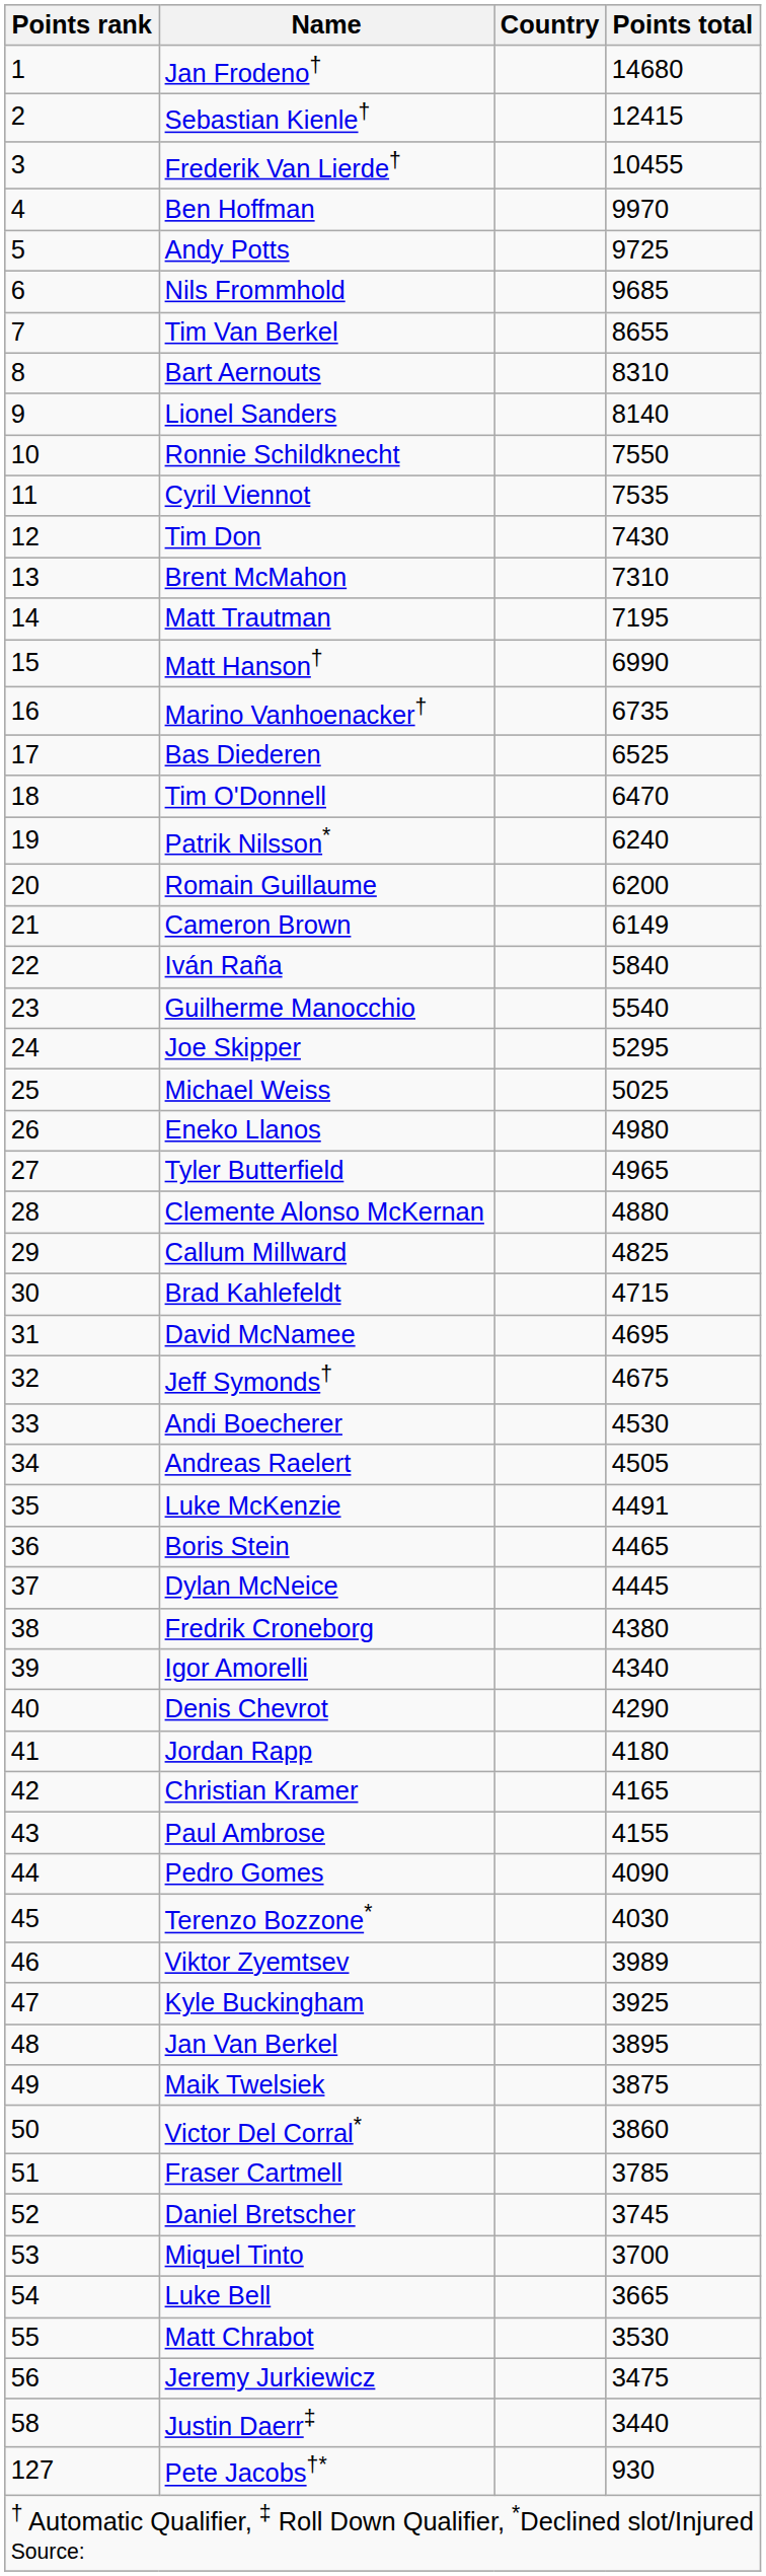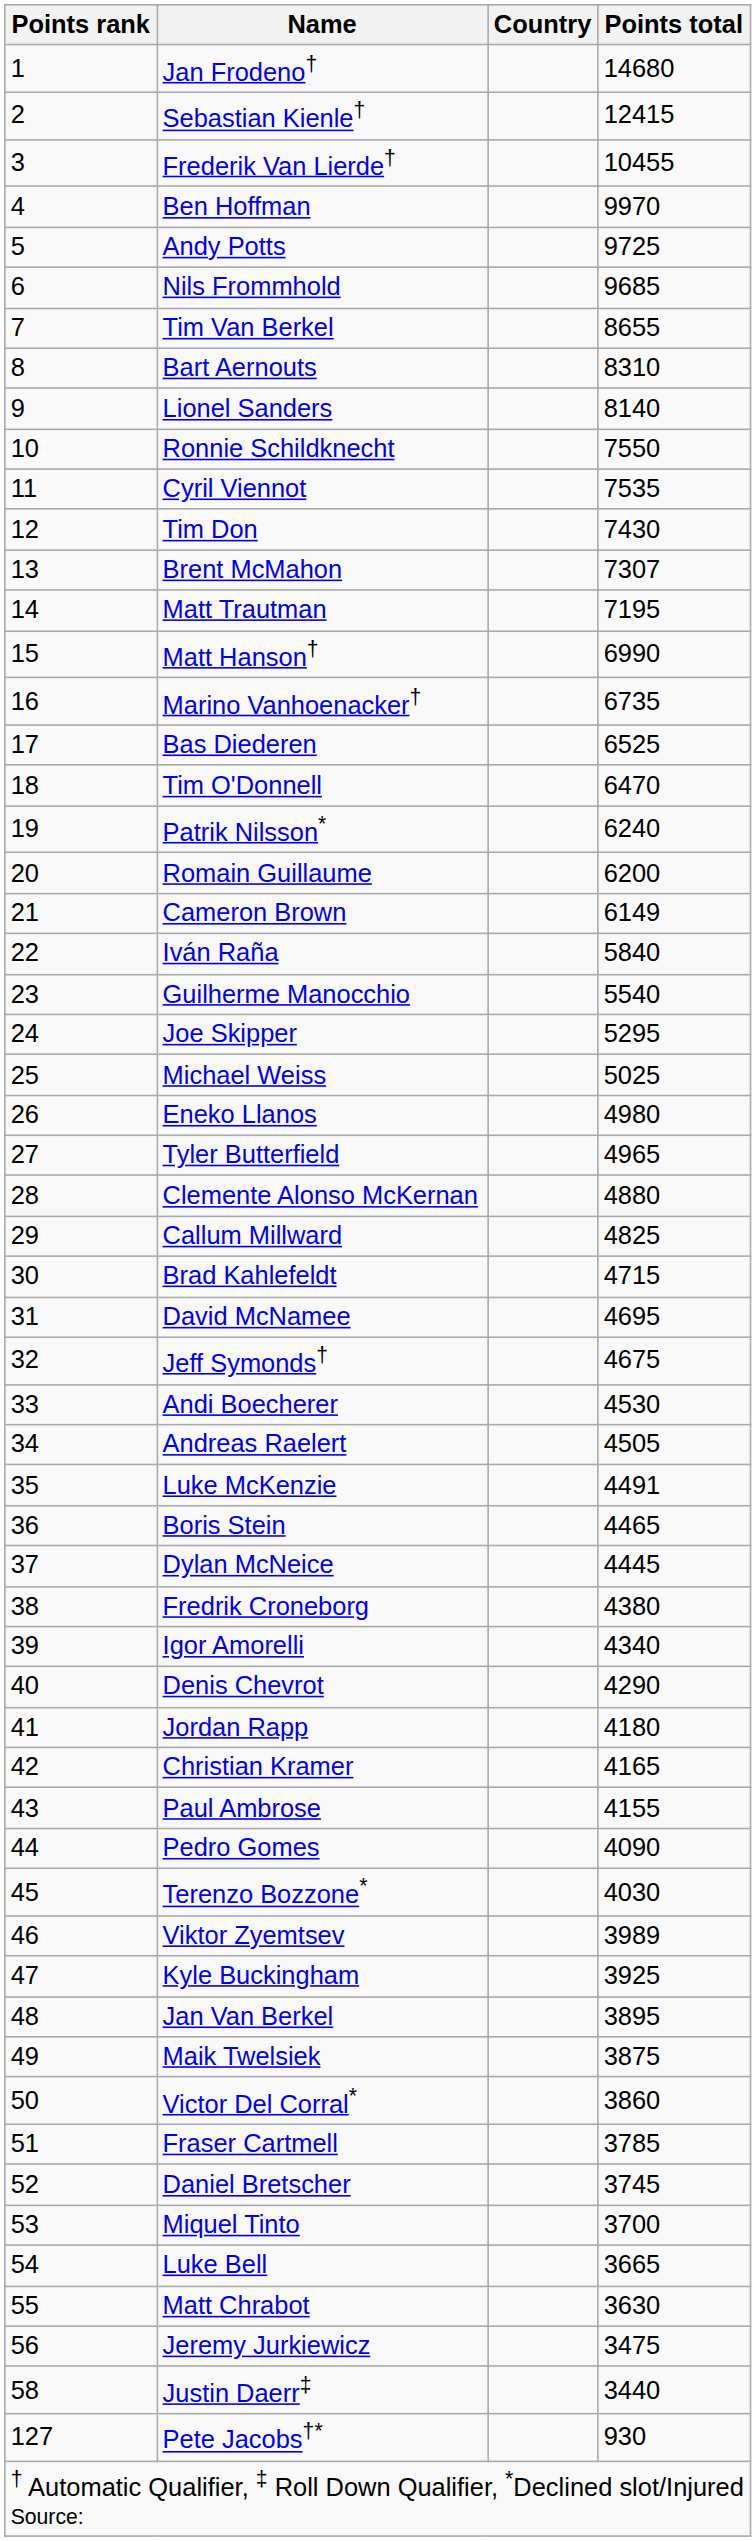Brent McMahon | Points total: 7310 -> 7307
Matt Chrabot | Points total: 3530 -> 3630
